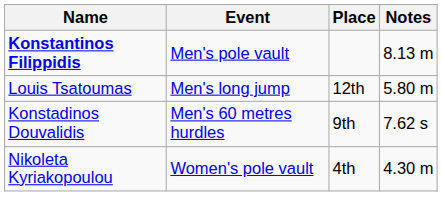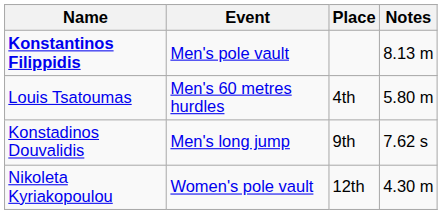Louis Tsatoumas | Event: Men's long jump -> Men's 60 metres hurdles
Louis Tsatoumas | Place: 12th -> 4th
Konstadinos Douvalidis | Event: Men's 60 metres hurdles -> Men's long jump
Nikoleta Kyriakopoulou | Place: 4th -> 12th
